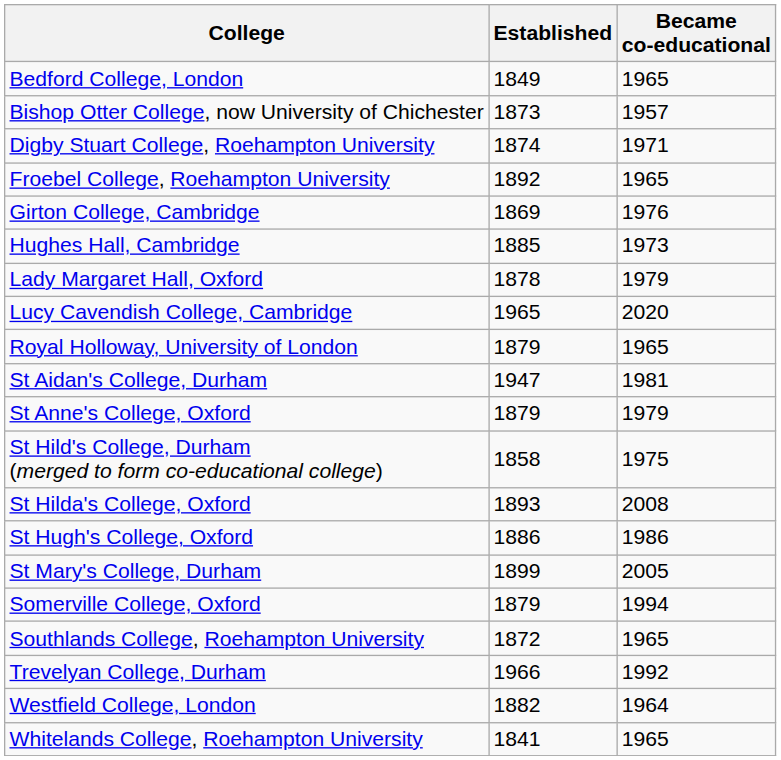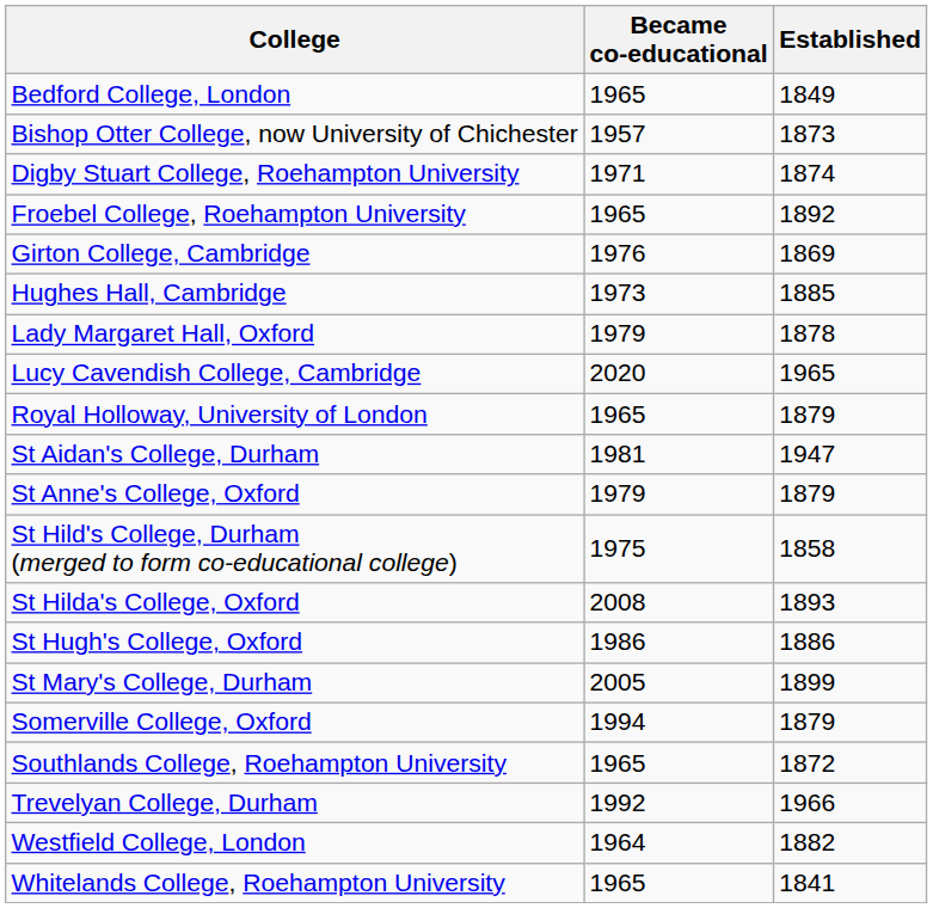columns swapped: Established <-> Became co-educational
